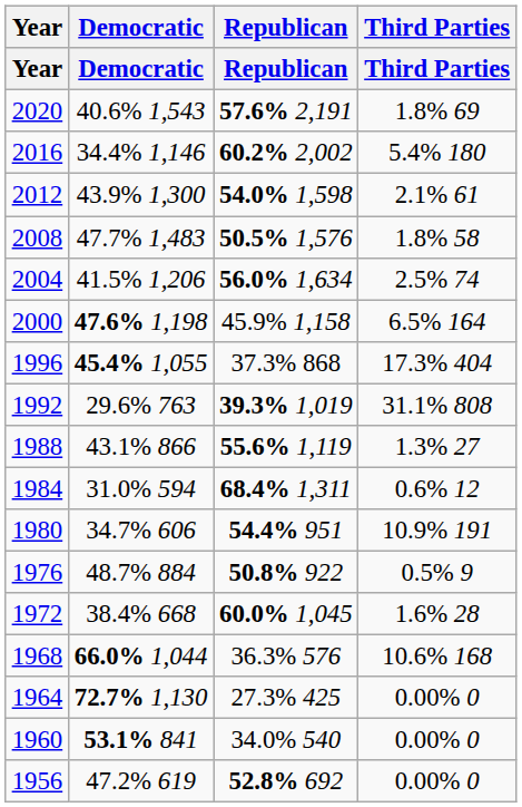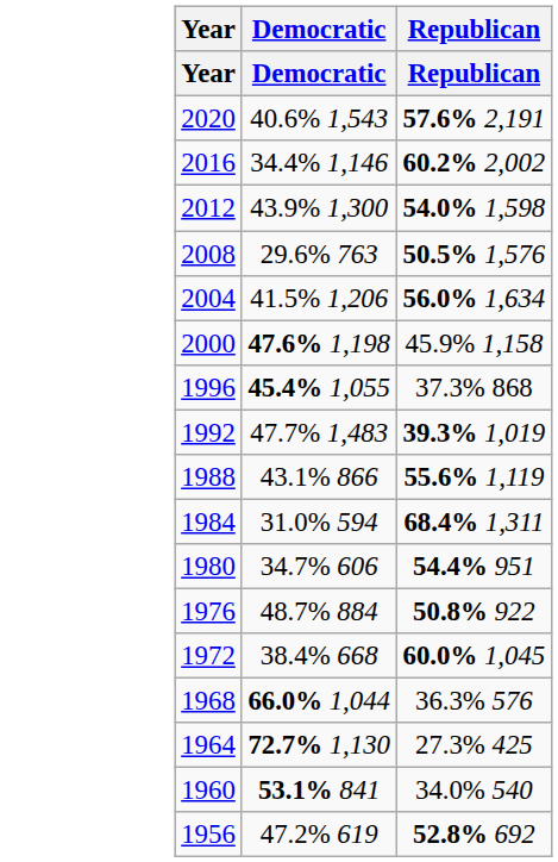- column: Third Parties | Third Parties | 1.8% 69 | 5.4% 180 | 2.1% 61 | 1.8% 58 | 2.5% 74 | 6.5% 164 | 17.3% 404 | 31.1% 808 | 1.3% 27 | 0.6% 12 | 10.9% 191 | 0.5% 9 | 1.6% 28 | 10.6% 168 | 0.00% 0 | 0.00% 0 | 0.00% 0
2008 | Democratic: 47.7% 1,483 -> 29.6% 763
1992 | Democratic: 29.6% 763 -> 47.7% 1,483
